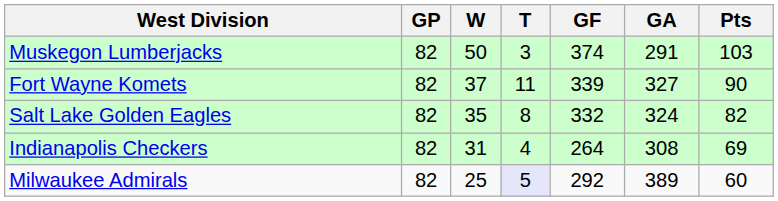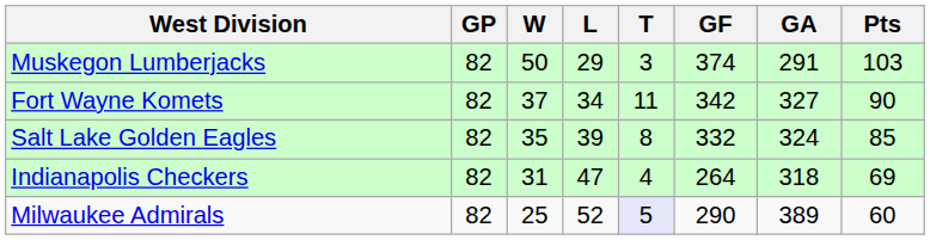+ column: L | 29 | 34 | 39 | 47 | 52
Fort Wayne Komets | GF: 339 -> 342
Salt Lake Golden Eagles | Pts: 82 -> 85
Indianapolis Checkers | GA: 308 -> 318
Milwaukee Admirals | GF: 292 -> 290
